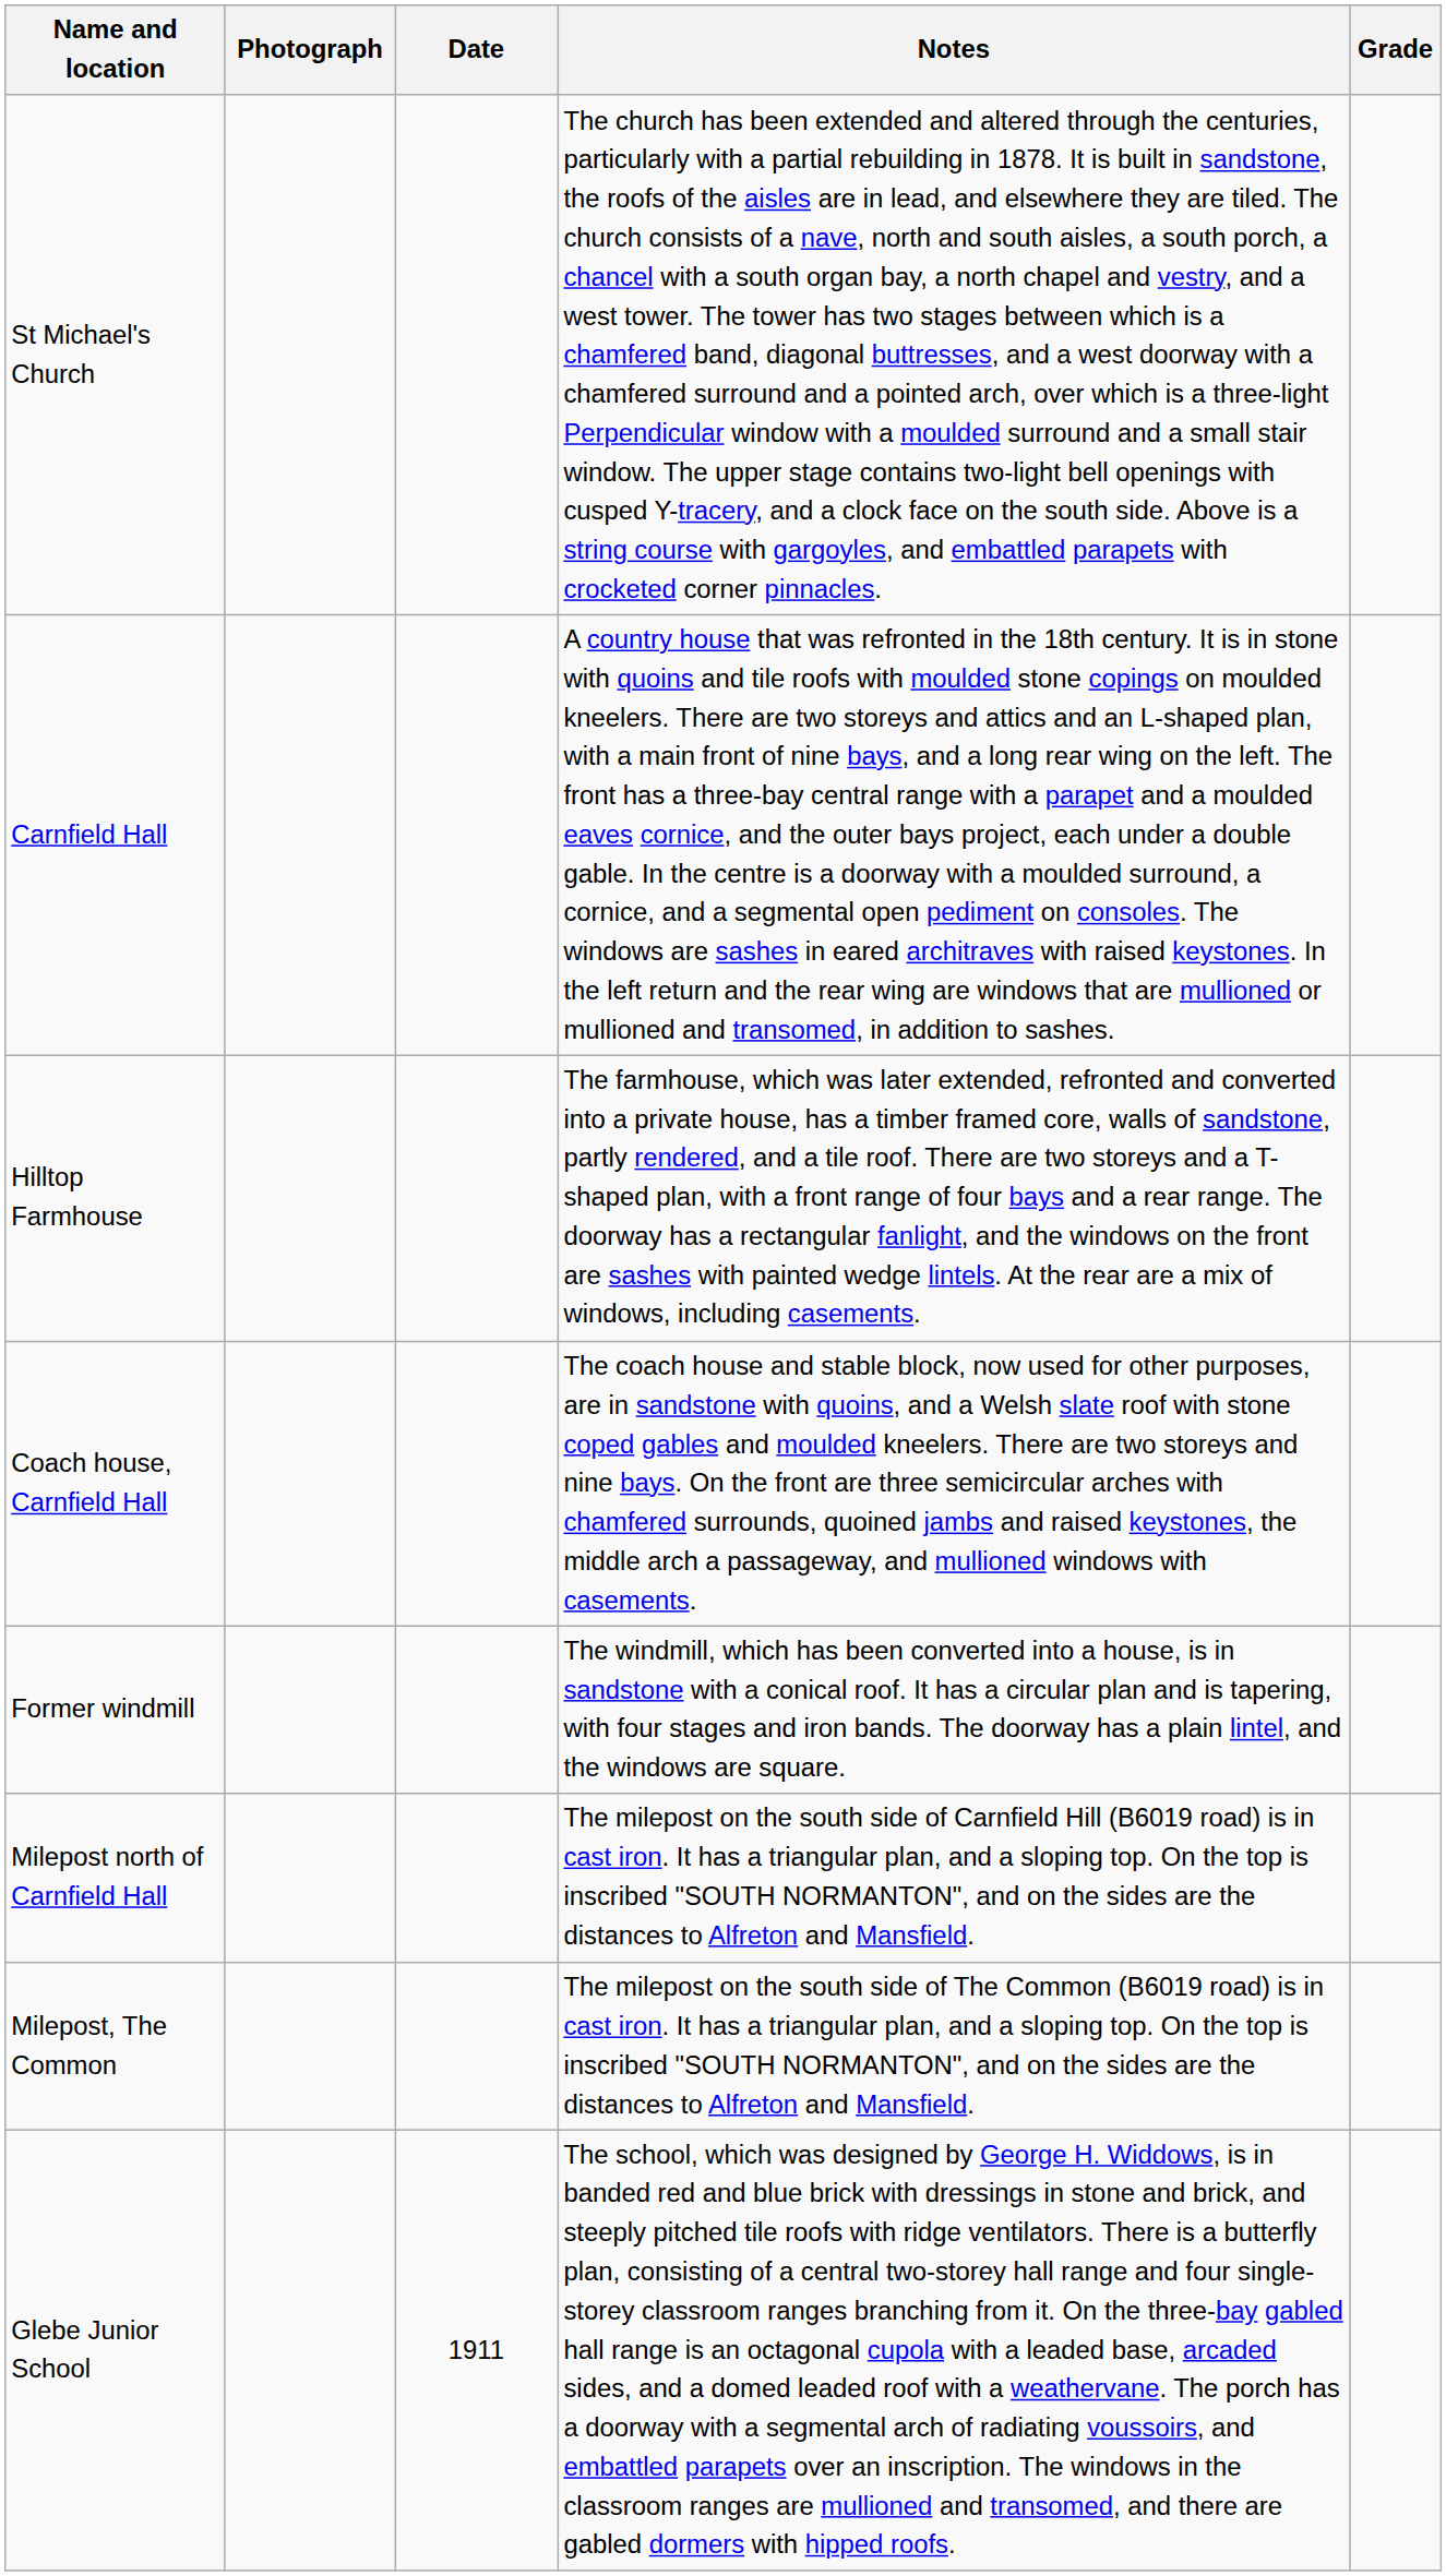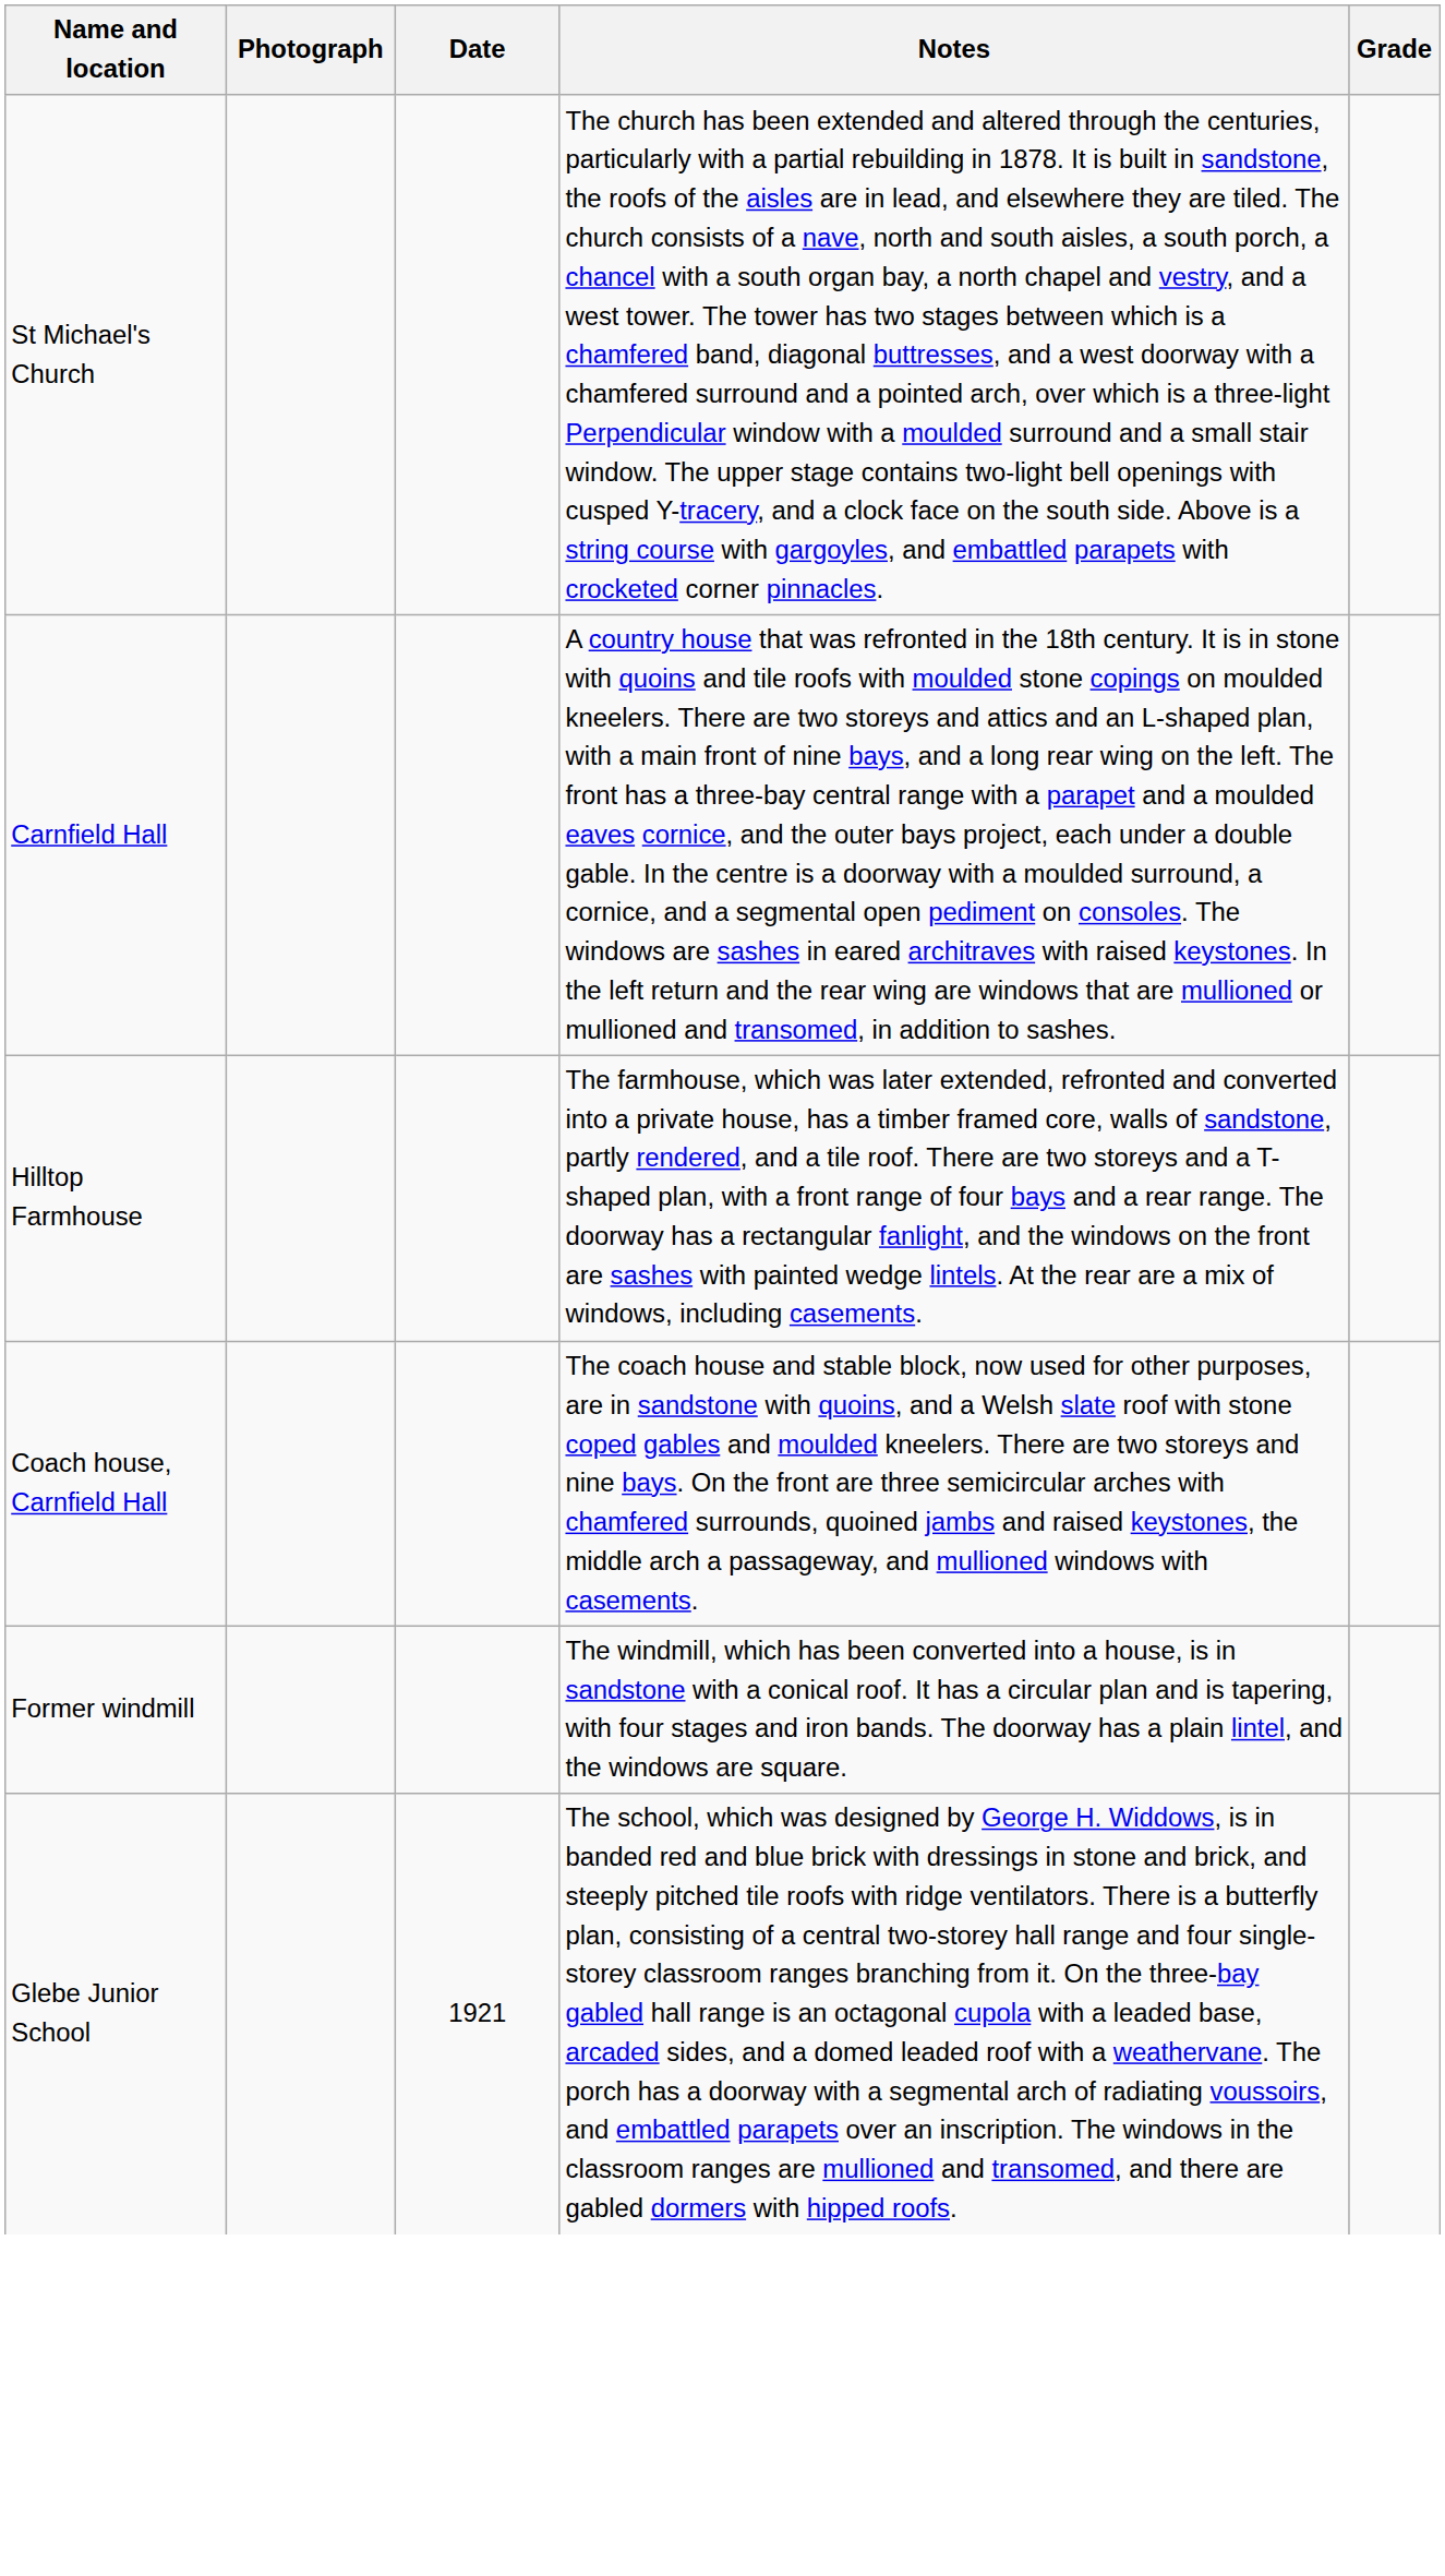- row: Milepost north of Carnfield Hall | The milepost on the south side of Carnfield Hill (B6019 road) is in cast iron. It has a triangular plan, and a sloping top. On the top is inscribed "SOUTH NORMANTON", and on the sides are the distances to Alfreton and Mansfield.
- row: Milepost, The Common | The milepost on the south side of The Common (B6019 road) is in cast iron. It has a triangular plan, and a sloping top. On the top is inscribed "SOUTH NORMANTON", and on the sides are the distances to Alfreton and Mansfield.
Glebe Junior School | Date: 1911 -> 1921
